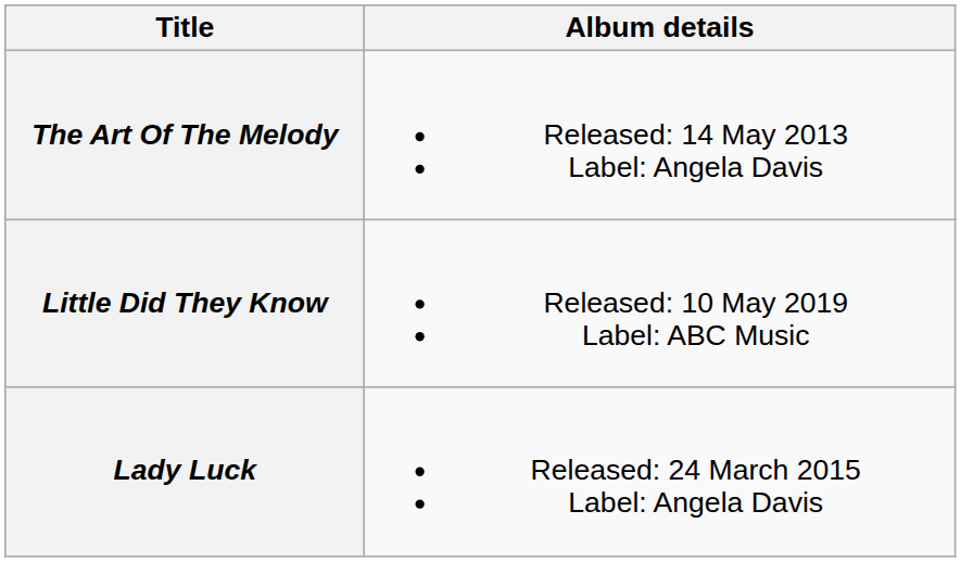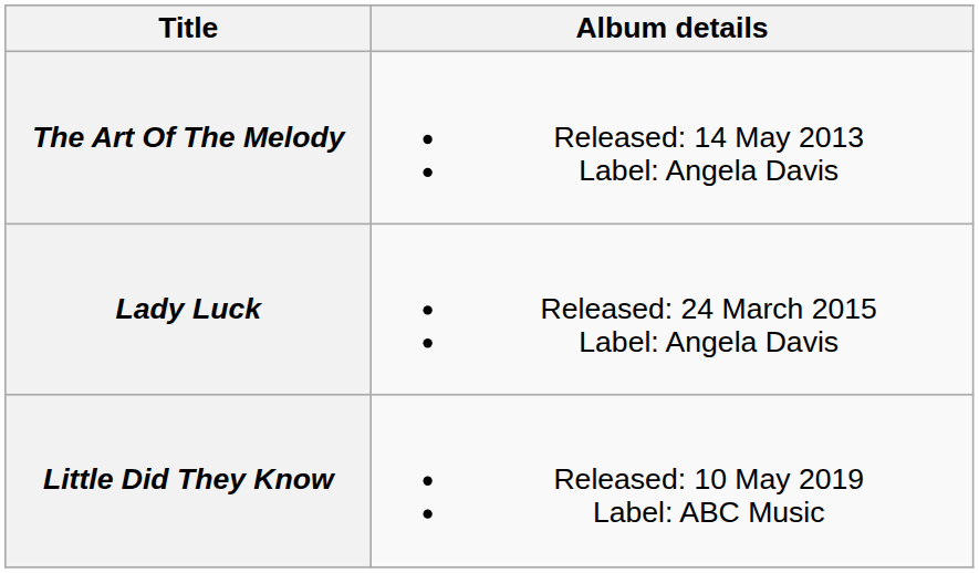rows swapped: Lady Luck <-> Little Did They Know
